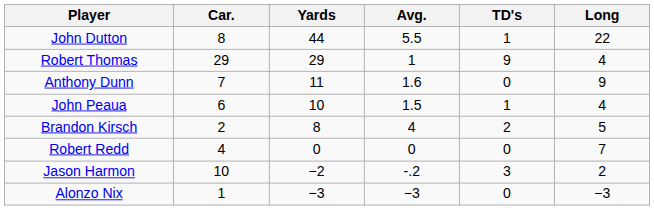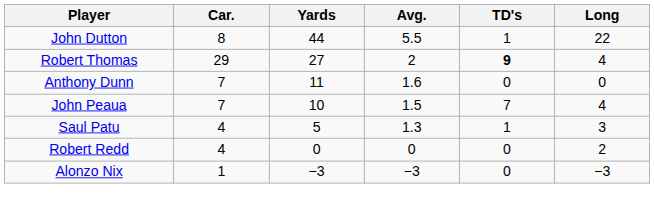Robert Thomas | Yards: 29 -> 27
Robert Thomas | Avg.: 1 -> 2
Robert Thomas | TD's: normal -> bold
Anthony Dunn | Long: 9 -> 0
John Peaua | Car.: 6 -> 7
John Peaua | TD's: 1 -> 7
- row: Brandon Kirsch | 2 | 8 | 4 | 2 | 5
+ row: Saul Patu | 4 | 5 | 1.3 | 1 | 3
Robert Redd | Long: 7 -> 2
- row: Jason Harmon | 10 | −2 | -.2 | 3 | 2
